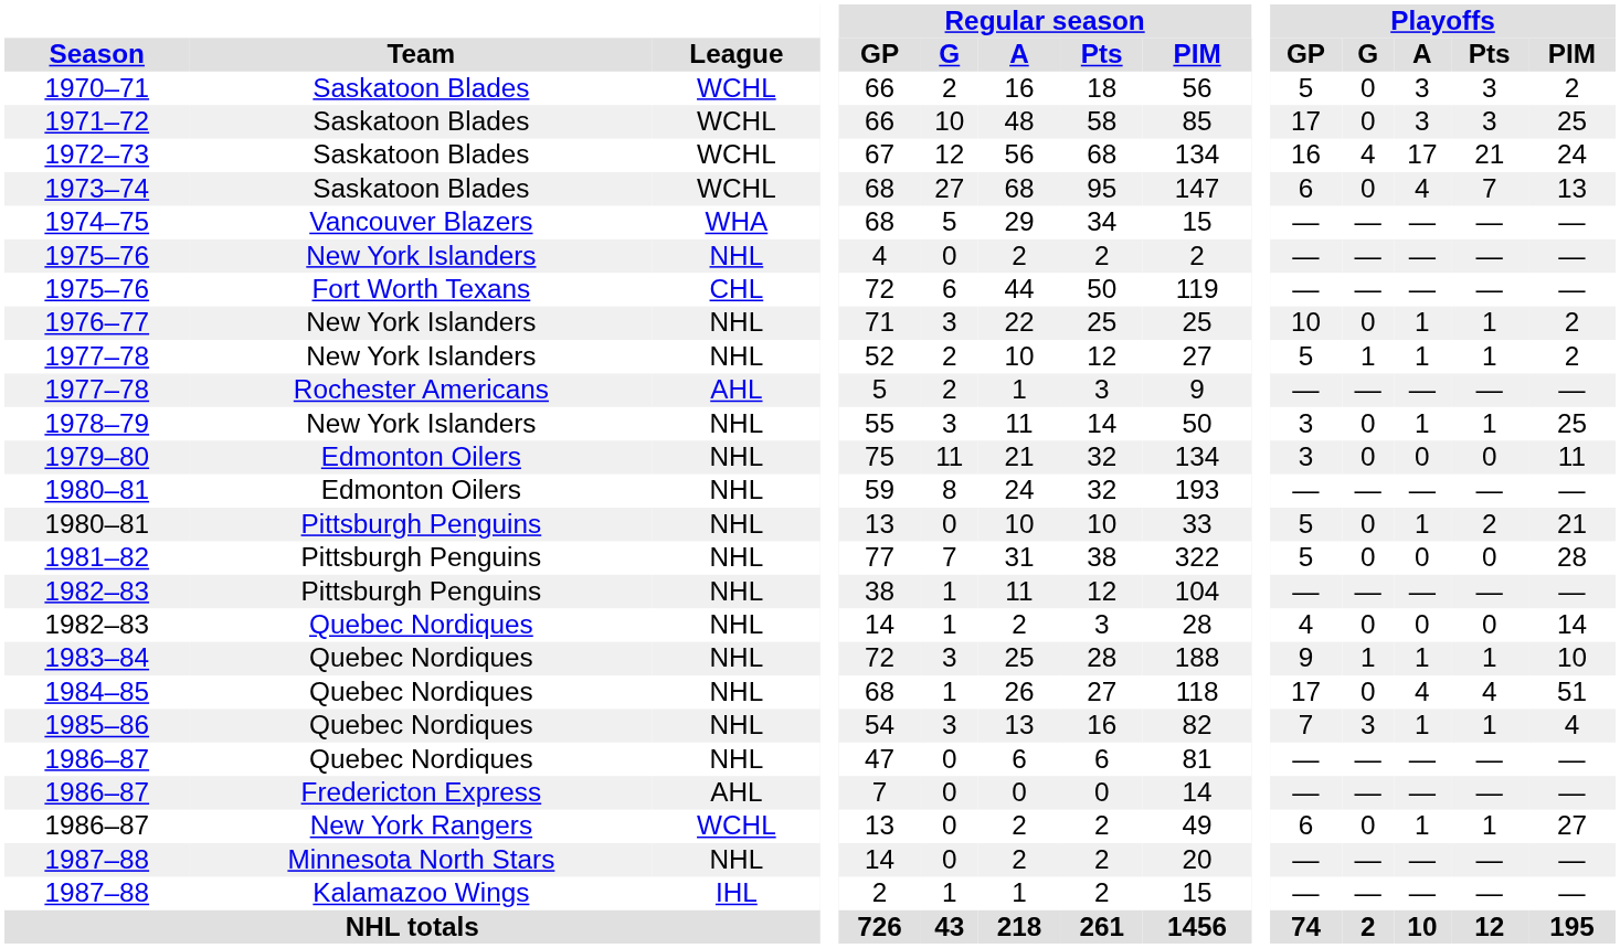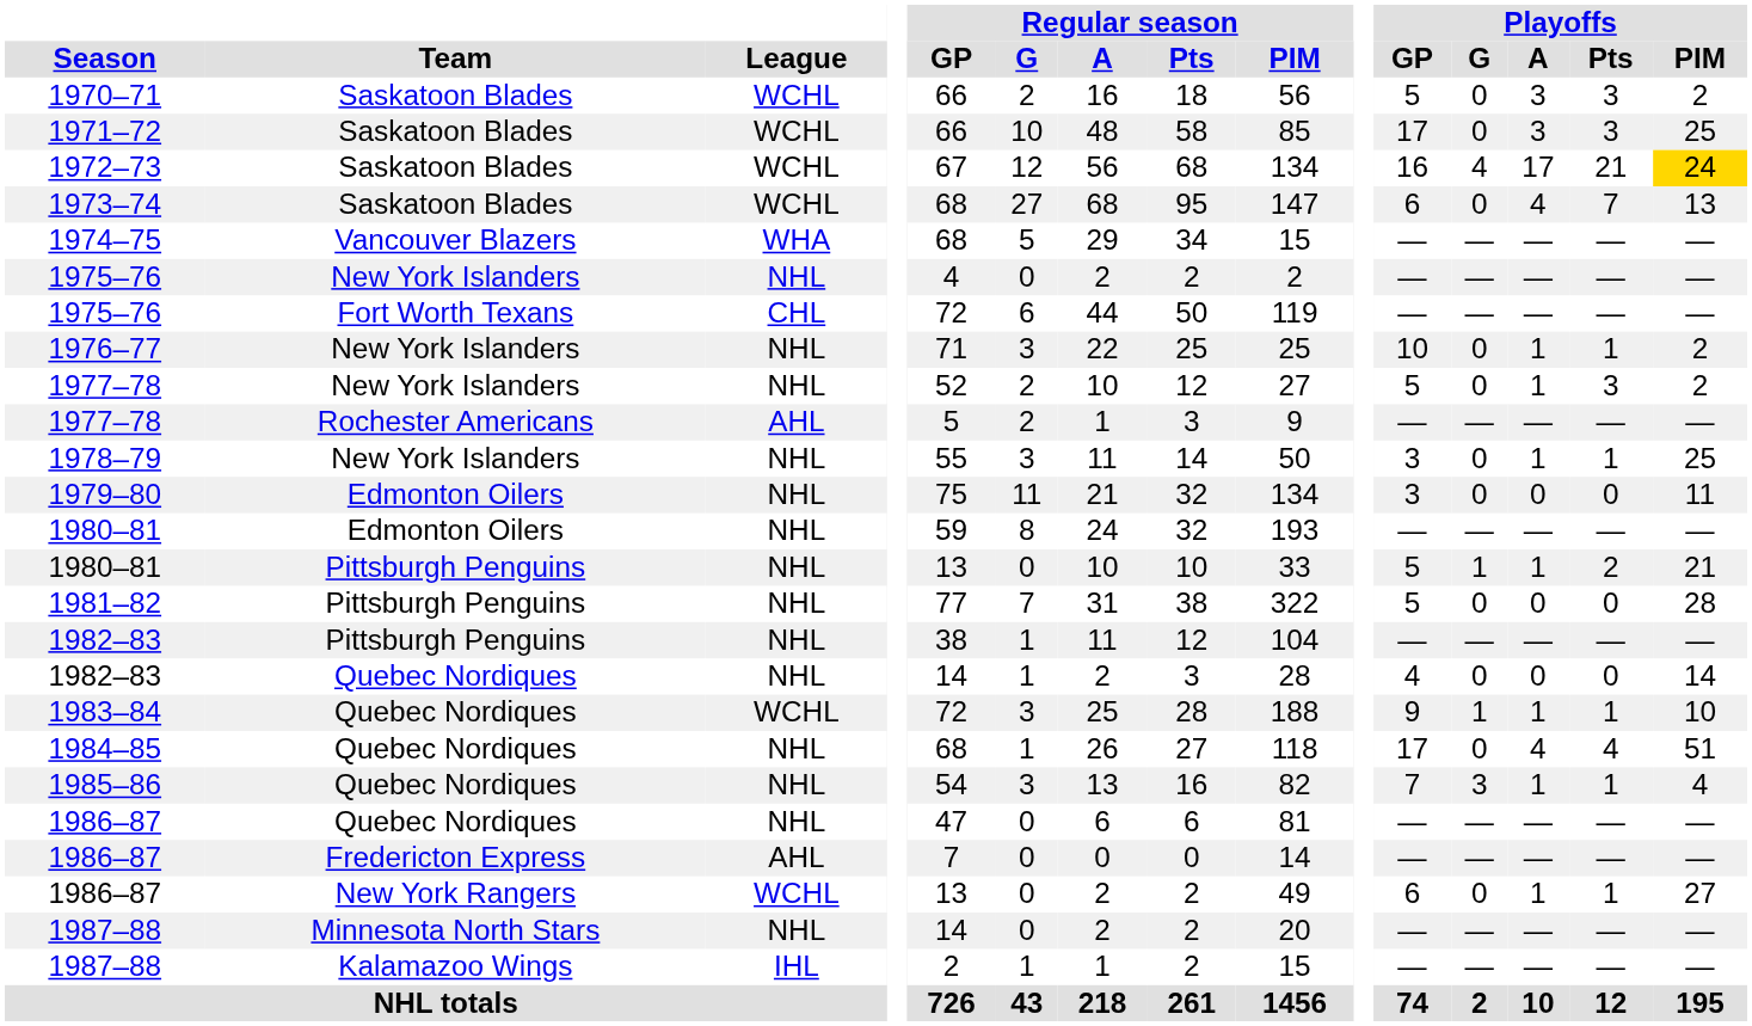1972–73 | Playoffs / PIM: no background -> gold background
1977–78 / New York Islanders | Playoffs / G: 1 -> 0
1977–78 / New York Islanders | Playoffs / Pts: 1 -> 3
1980–81 / Pittsburgh Penguins | Playoffs / G: 0 -> 1
1983–84 | League: NHL -> WCHL
